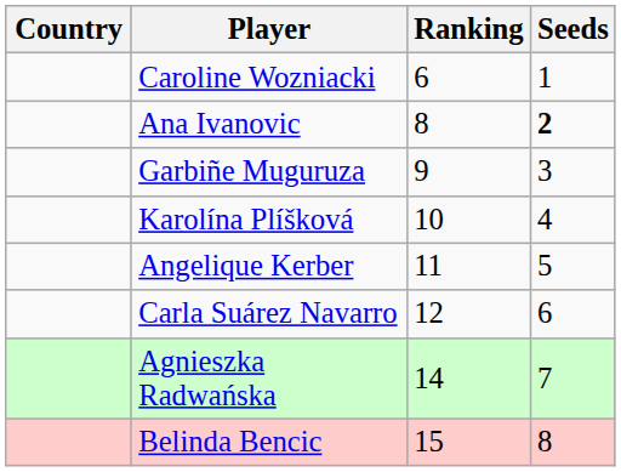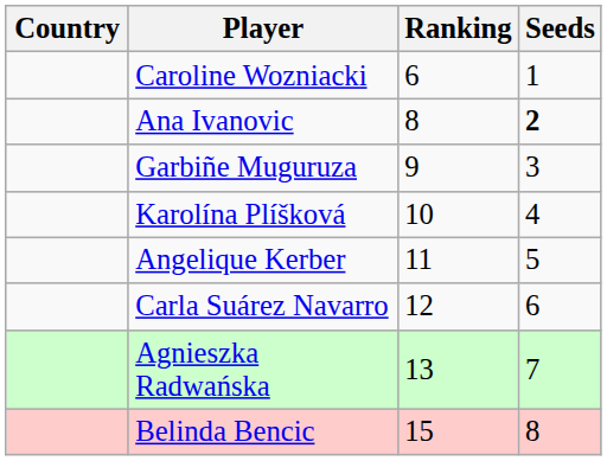Agnieszka Radwańska | Ranking: 14 -> 13
